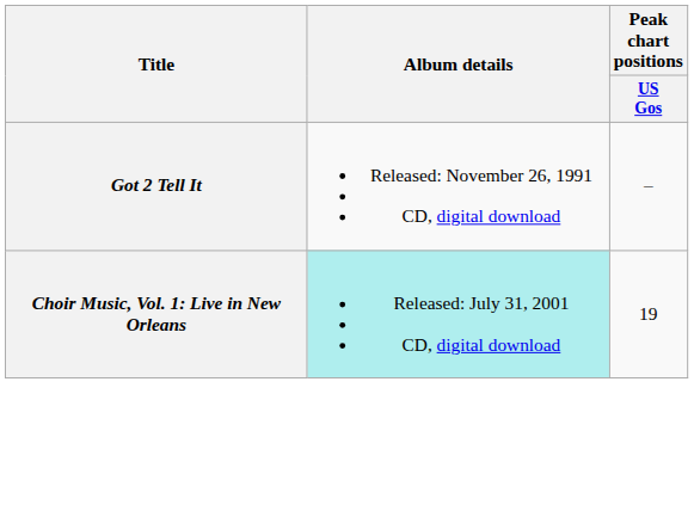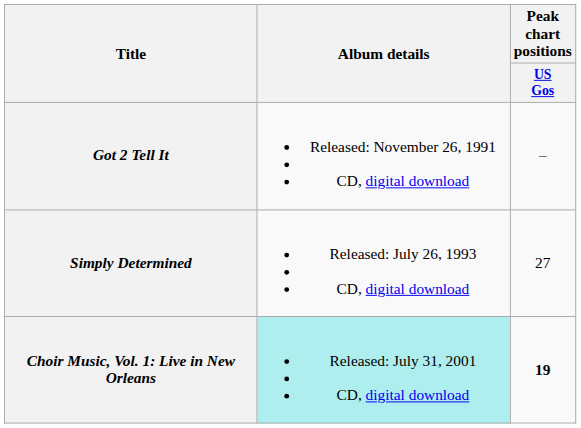+ row: Simply Determined | Released: July 26, 1993 CD, digital download | 27
Choir Music, Vol. 1: Live in New Orleans | Peak chart positions / US Gos: normal -> bold
